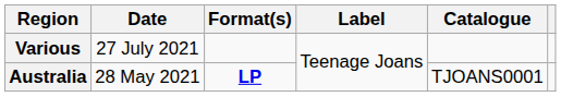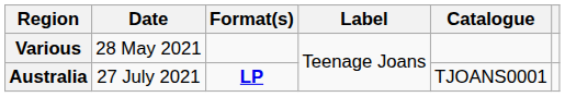Various | Date: 27 July 2021 -> 28 May 2021
Australia | Date: 28 May 2021 -> 27 July 2021
